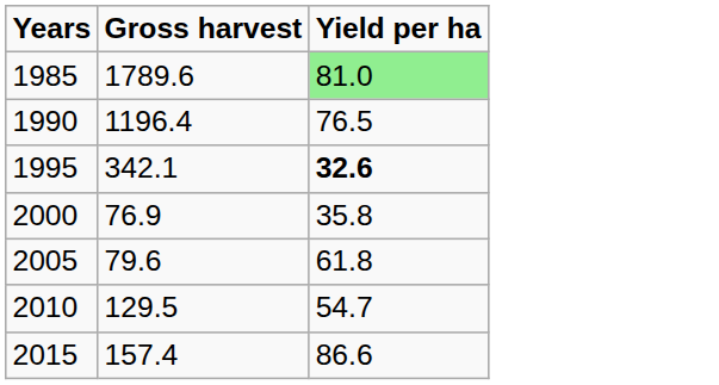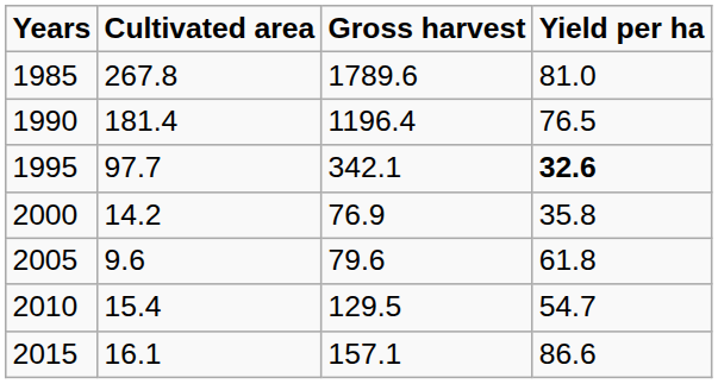+ column: Cultivated area | 267.8 | 181.4 | 97.7 | 14.2 | 9.6 | 15.4 | 16.1
1985 | Yield per ha: lightgreen background -> no background
2015 | Gross harvest: 157.4 -> 157.1
